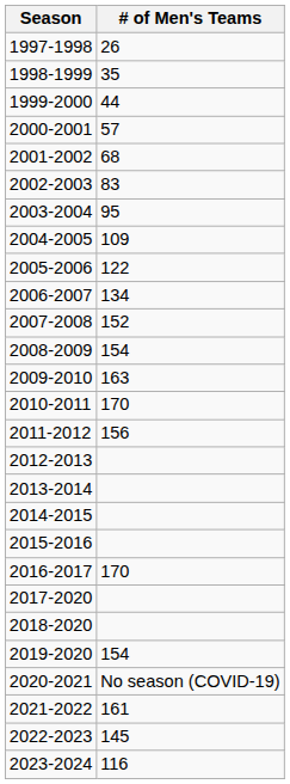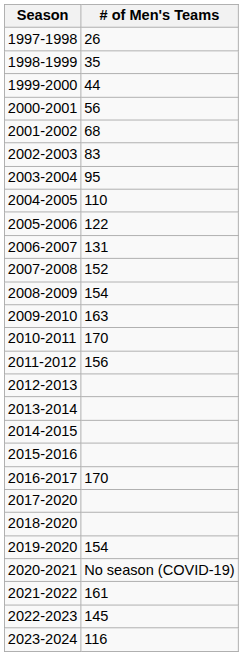2000-2001 | # of Men's Teams: 57 -> 56
2004-2005 | # of Men's Teams: 109 -> 110
2006-2007 | # of Men's Teams: 134 -> 131
